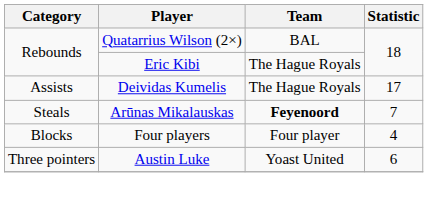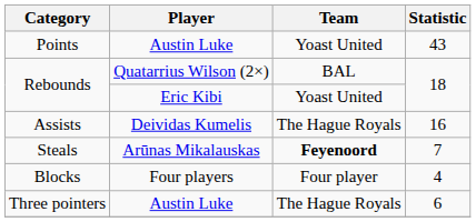+ row: Points | Austin Luke | Yoast United | 43
Rebounds / Eric Kibi | Team: The Hague Royals -> Yoast United
Assists | Statistic: 17 -> 16
Three pointers | Team: Yoast United -> The Hague Royals
